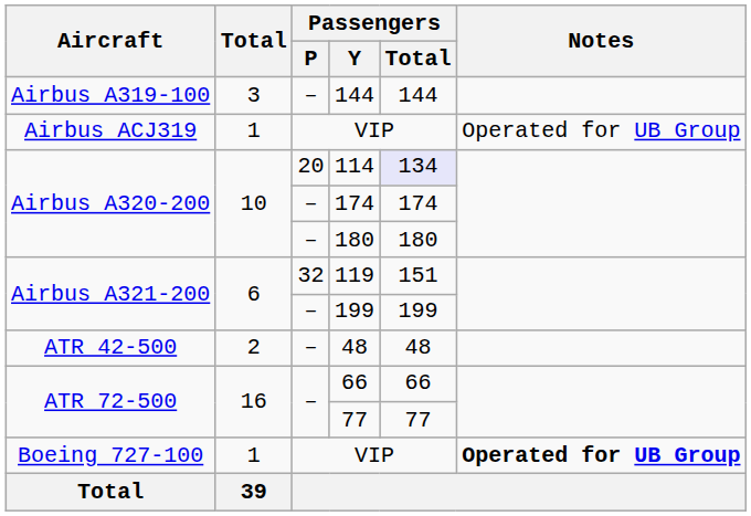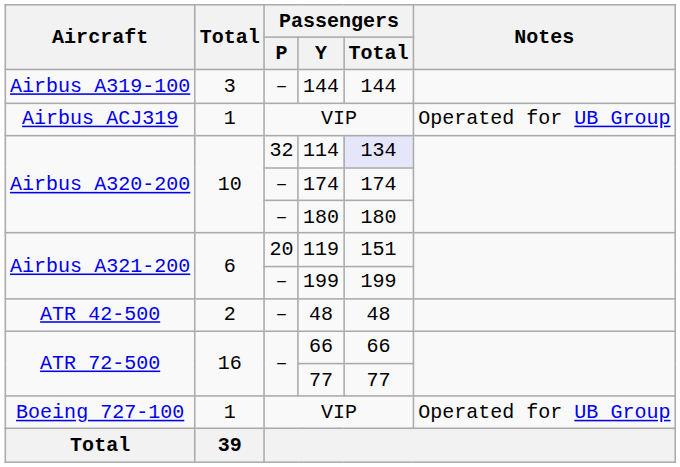114 | Passengers / P: 20 -> 32
119 | Passengers / P: 32 -> 20
Boeing 727-100 / VIP | Notes: bold -> normal
